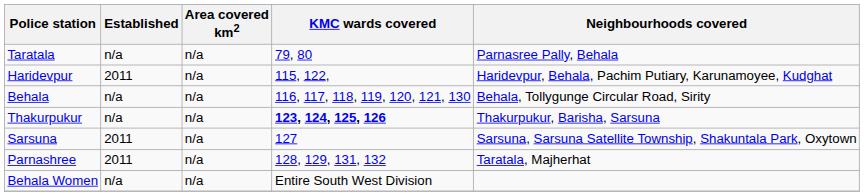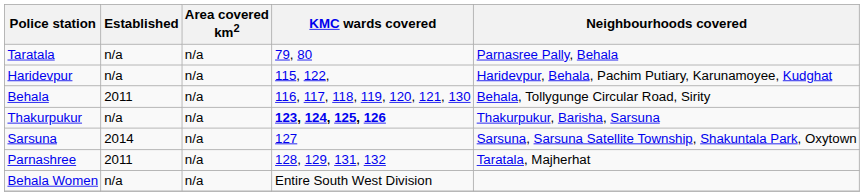Haridevpur | Established: 2011 -> n/a
Behala | Established: n/a -> 2011
Sarsuna | Established: 2011 -> 2014
